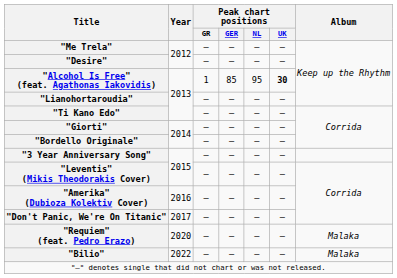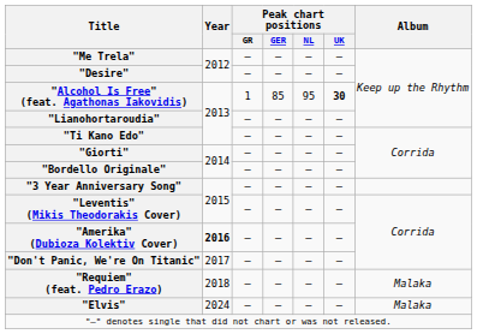"Amerika" (Dubioza Kolektiv Cover) | Year: normal -> bold
"Requiem" (feat. Pedro Erazo) | Year: 2020 -> 2018
- row: "Bilio" | 2022 | — | — | — | — | Malaka
+ row: "Elvis" | 2024 | — | — | — | — | Malaka
